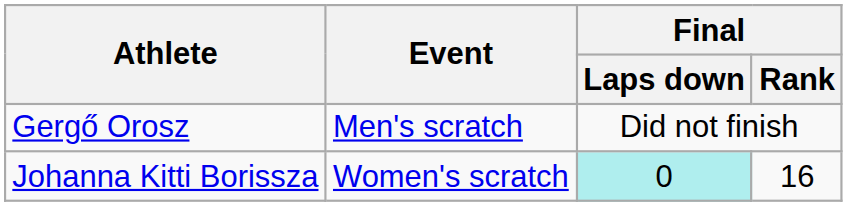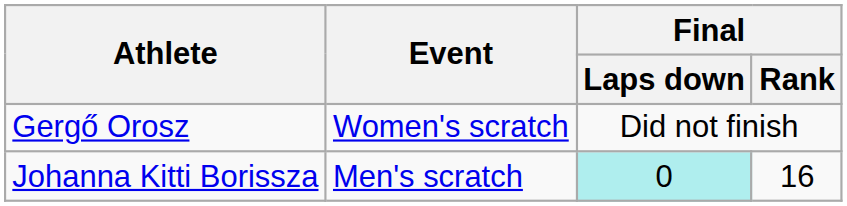Gergő Orosz | Event: Men's scratch -> Women's scratch
Johanna Kitti Borissza | Event: Women's scratch -> Men's scratch
